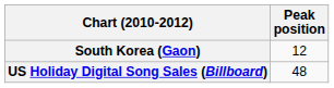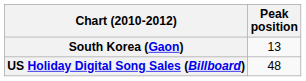South Korea (Gaon) | Peak position: 12 -> 13
